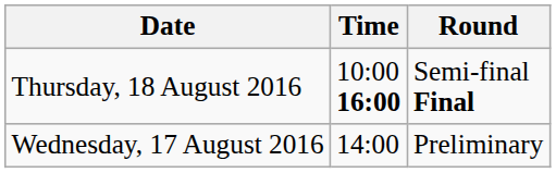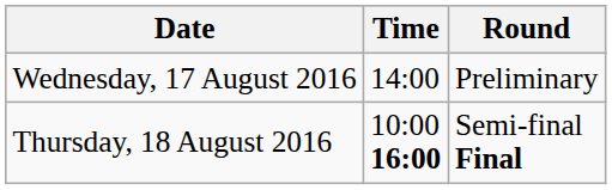rows swapped: Wednesday, 17 August 2016 <-> Thursday, 18 August 2016
